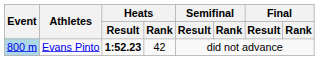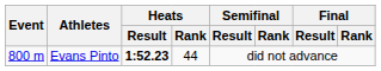Evans Pinto | Event: lightblue background -> no background
Evans Pinto | Heats / Rank: 42 -> 44
